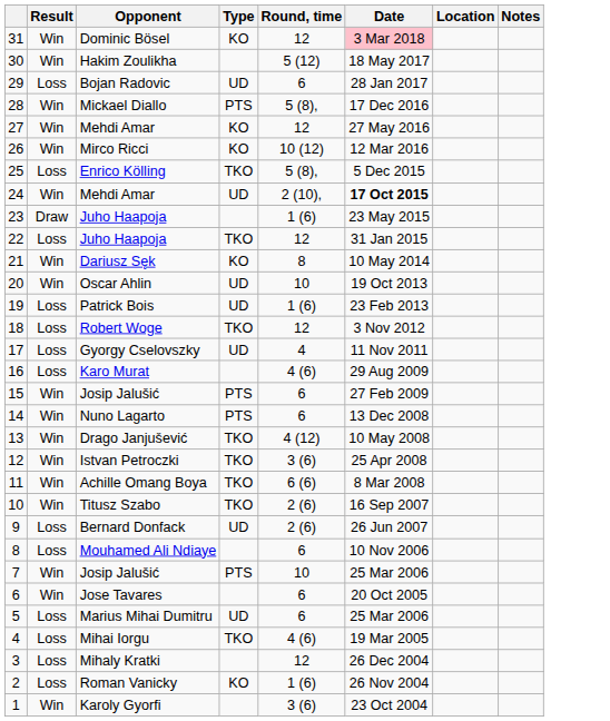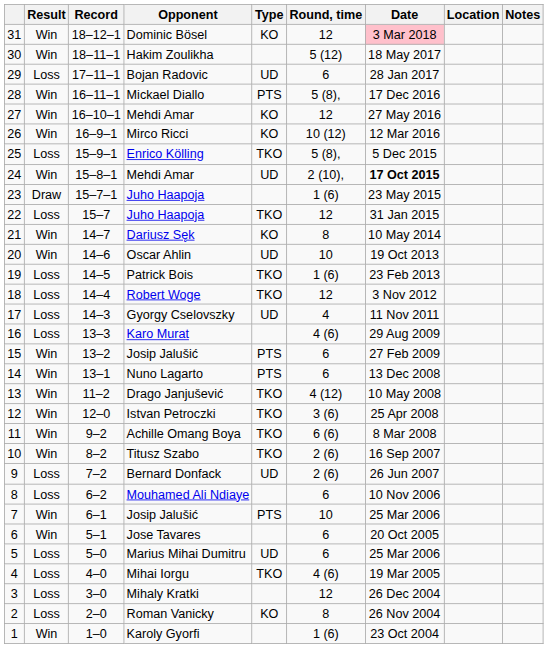+ column: Record | 18–12–1 | 18–11–1 | 17–11–1 | 16–11–1 | 16–10–1 | 16–9–1 | 15–9–1 | 15–8–1 | 15–7–1 | 15–7 | 14–7 | 14–6 | 14–5 | 14–4 | 14–3 | 13–3 | 13–2 | 13–1 | 11–2 | 12–0 | 9–2 | 8–2 | 7–2 | 6–2 | 6–1 | 5–1 | 5–0 | 4–0 | 3–0 | 2–0 | 1–0
Patrick Bois | Type: UD -> TKO
Roman Vanicky | Round, time: 1 (6) -> 8
Karoly Gyorfi | Round, time: 3 (6) -> 1 (6)
